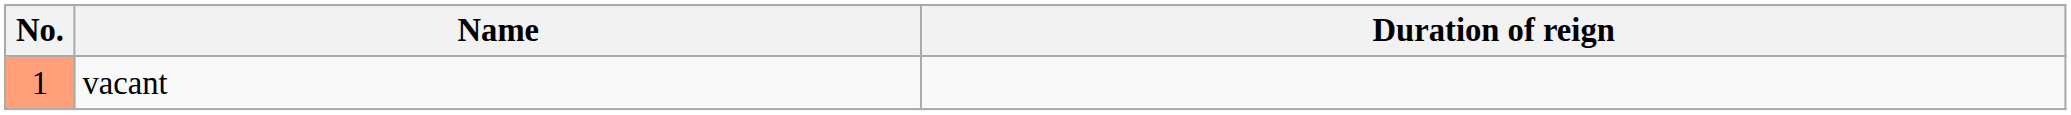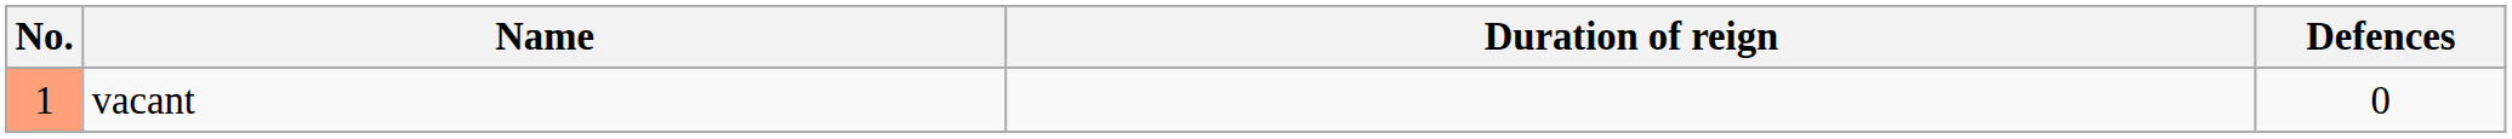+ column: Defences | 0
